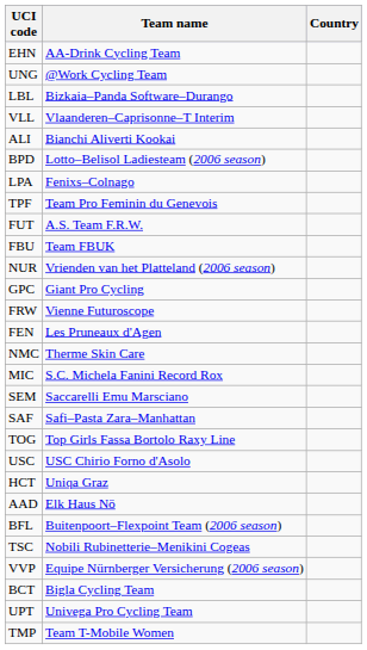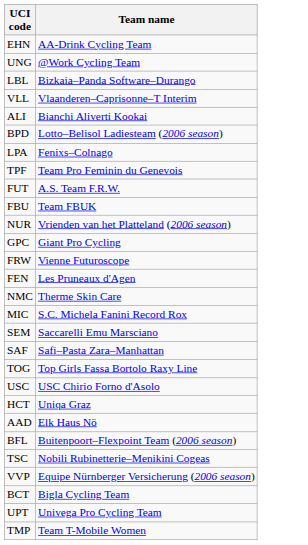- column: Country
